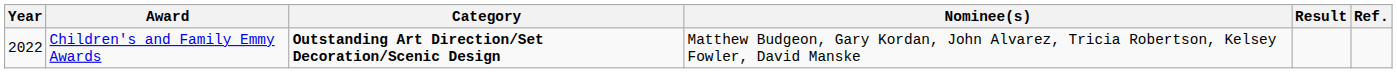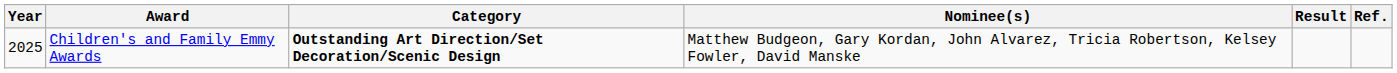Children's and Family Emmy Awards | Year: 2022 -> 2025
